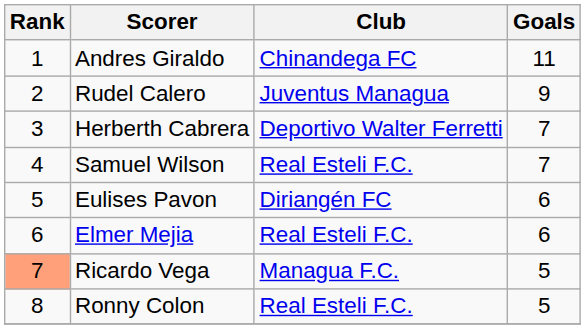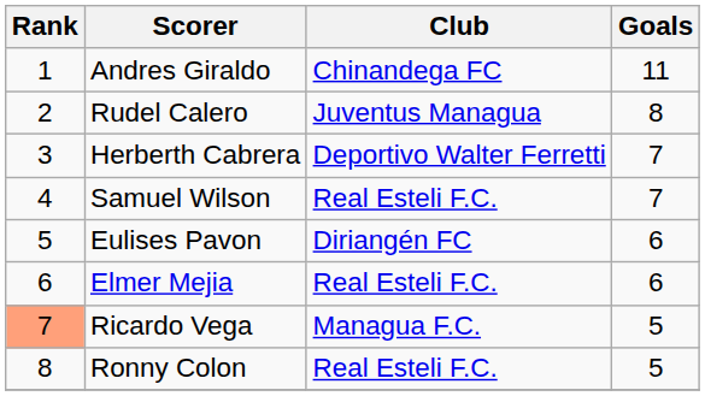Rudel Calero | Goals: 9 -> 8
